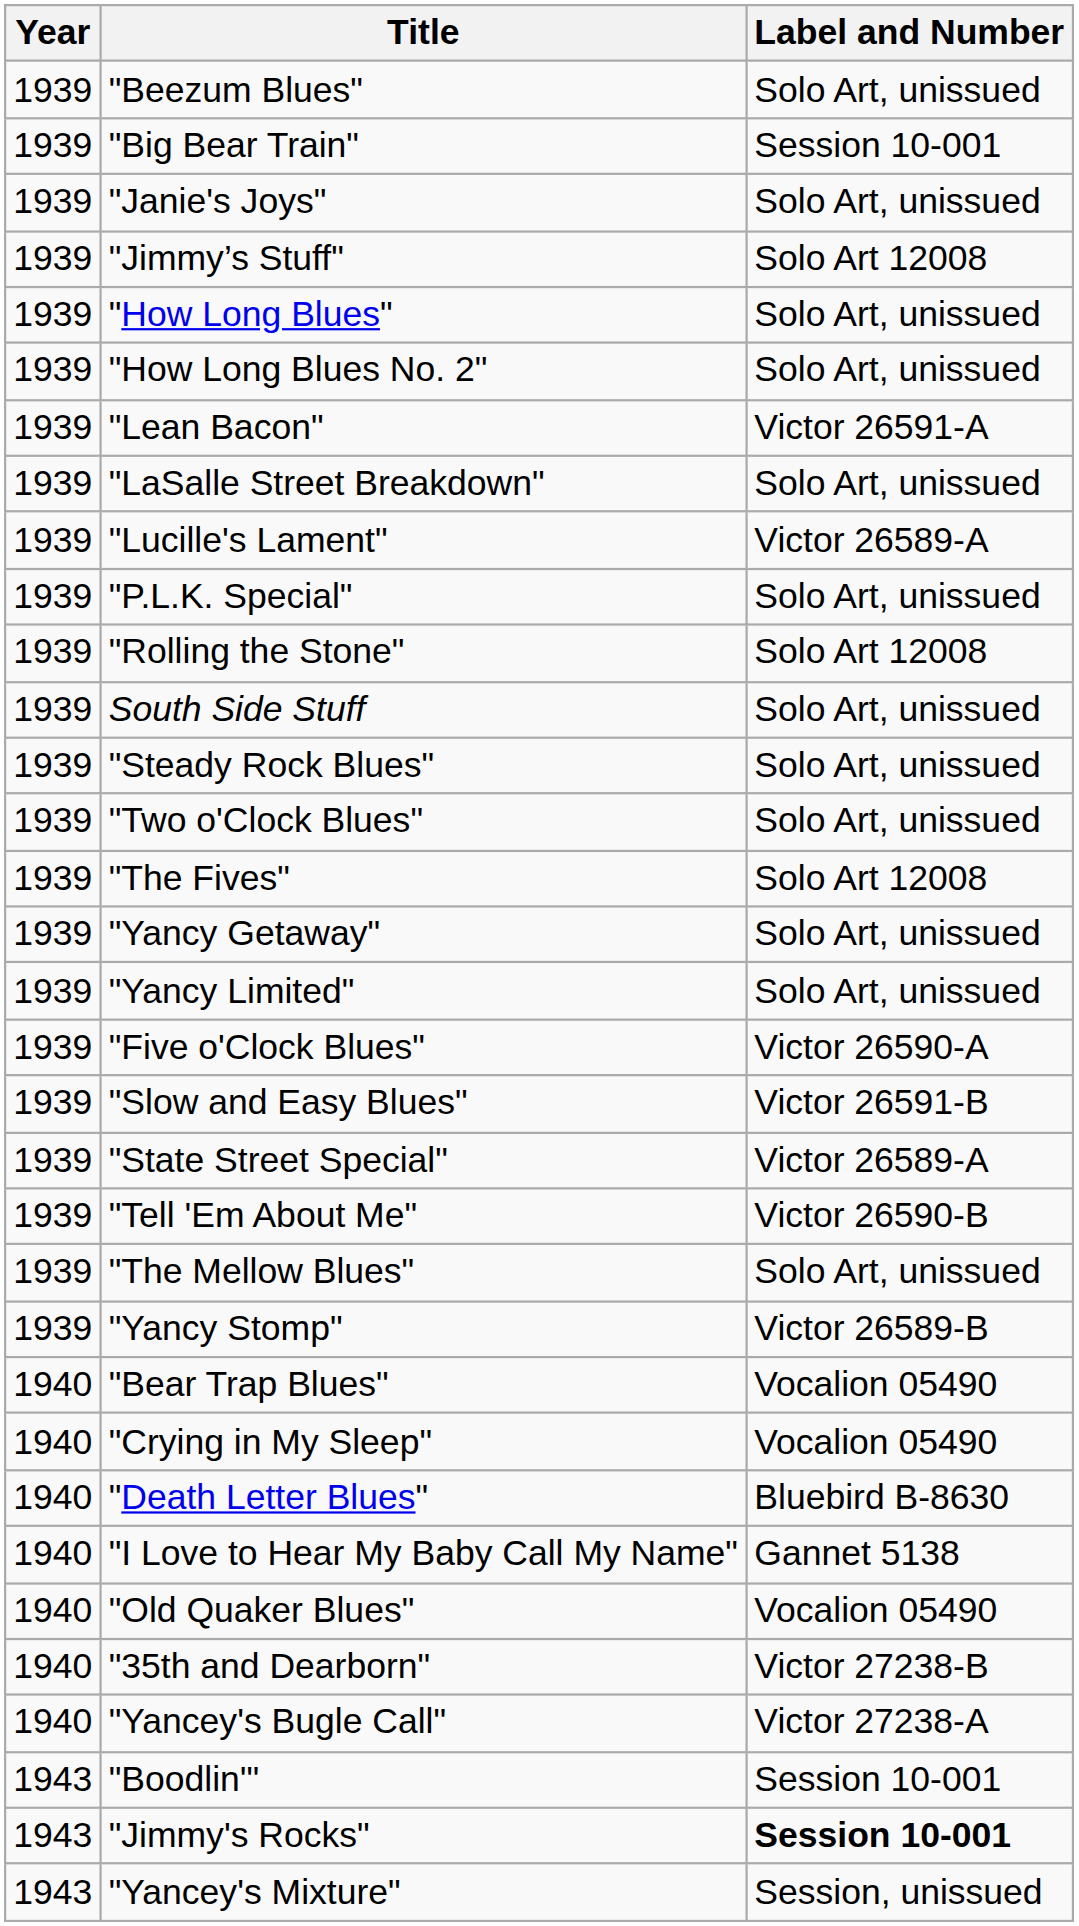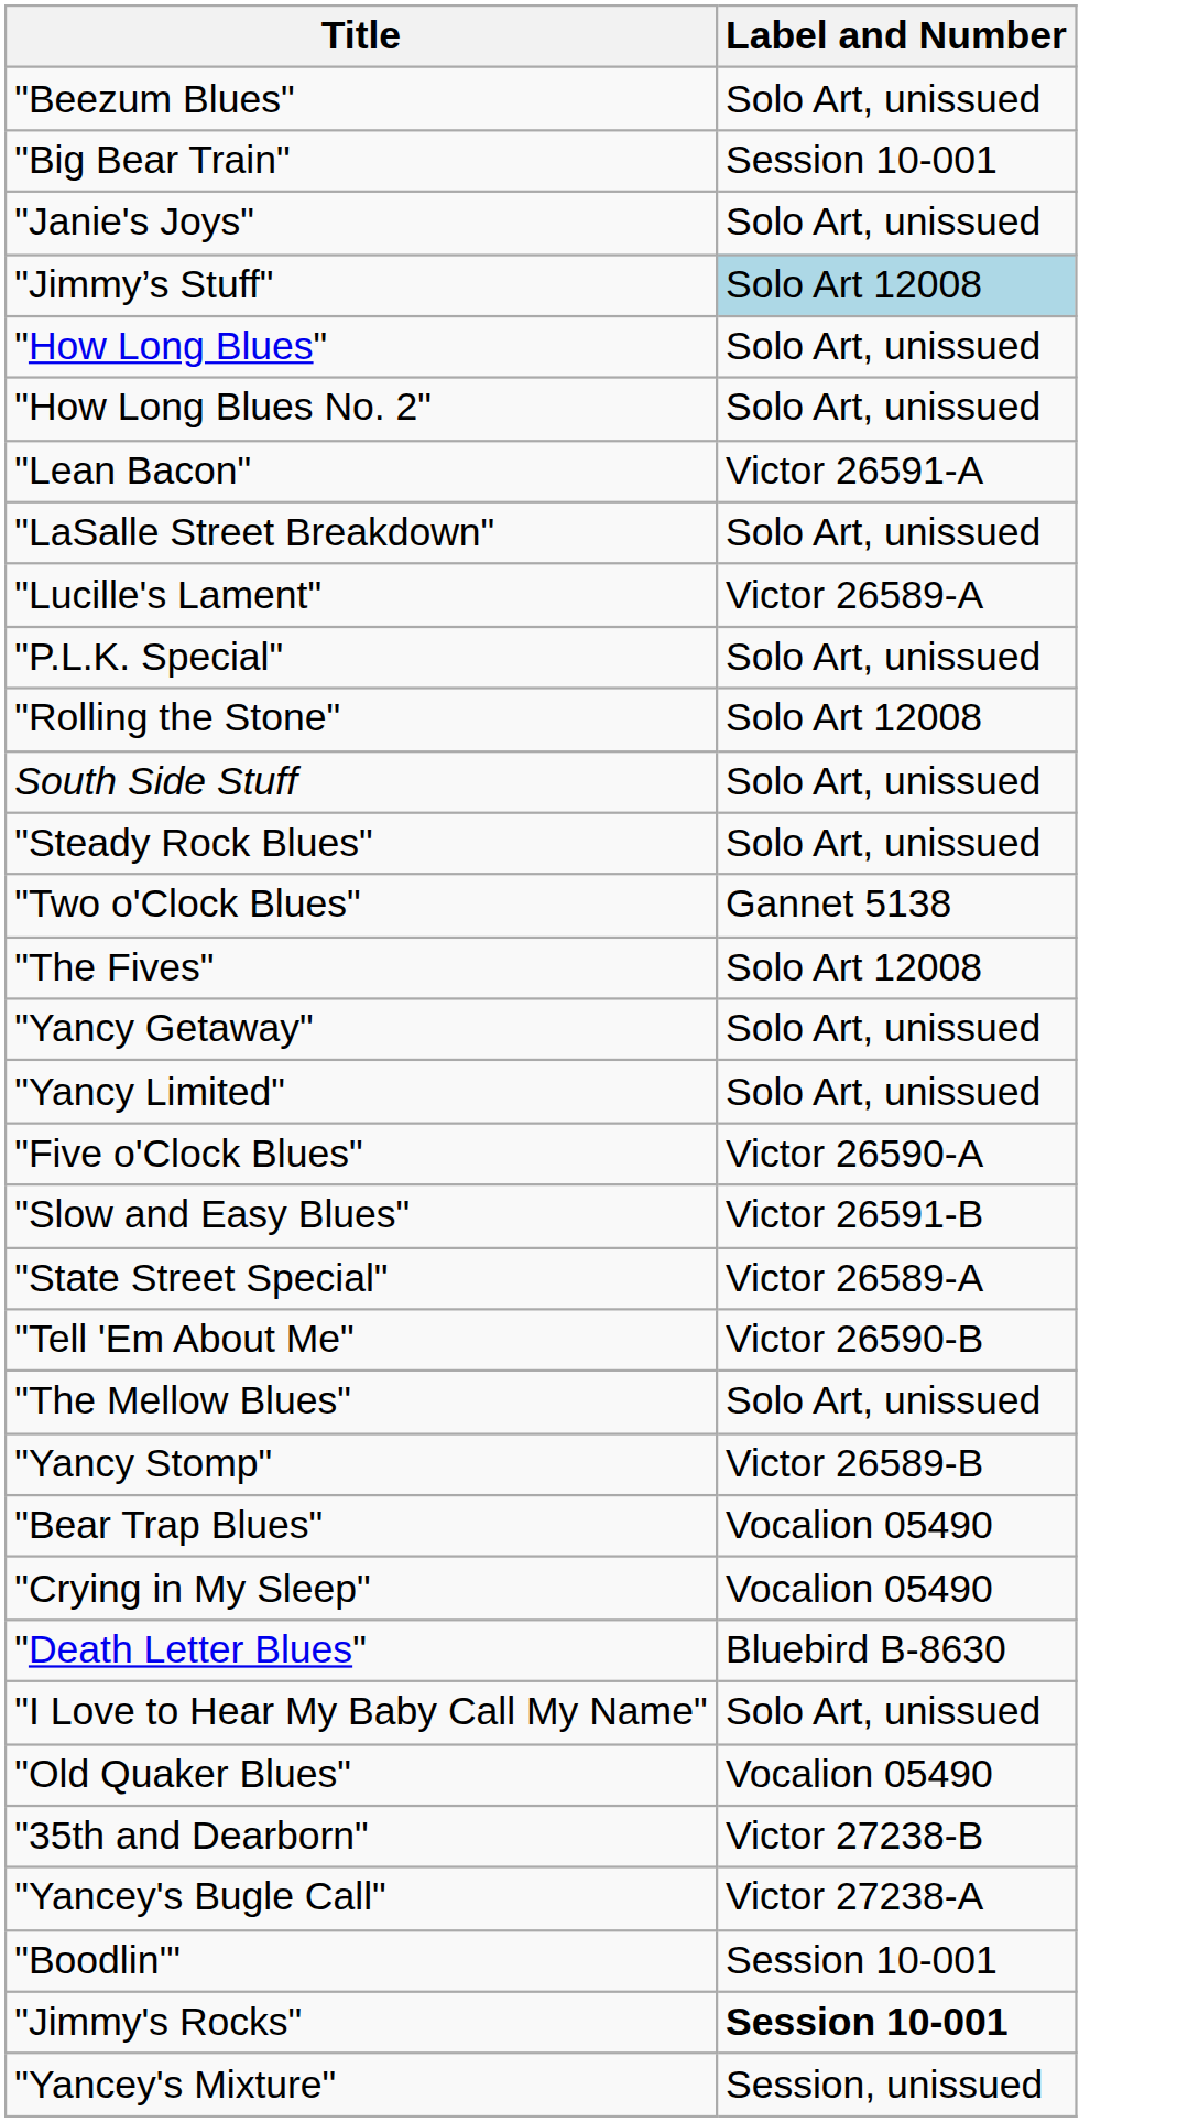- column: Year | 1939 | 1939 | 1939 | 1939 | 1939 | 1939 | 1939 | 1939 | 1939 | 1939 | 1939 | 1939 | 1939 | 1939 | 1939 | 1939 | 1939 | 1939 | 1939 | 1939 | 1939 | 1939 | 1939 | 1940 | 1940 | 1940 | 1940 | 1940 | 1940 | 1940 | 1943 | 1943 | 1943
"Jimmy’s Stuff" | Label and Number: no background -> lightblue background
"Two o'Clock Blues" | Label and Number: Solo Art, unissued -> Gannet 5138
"I Love to Hear My Baby Call My Name" | Label and Number: Gannet 5138 -> Solo Art, unissued
